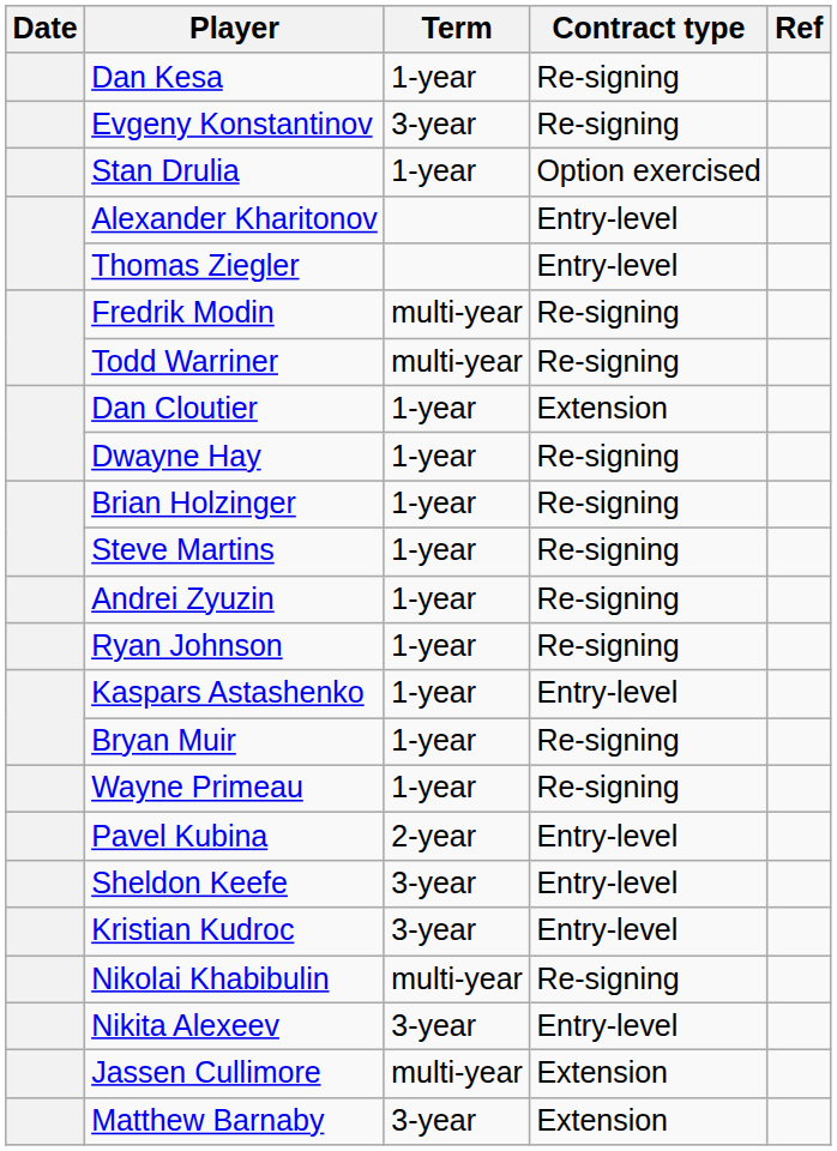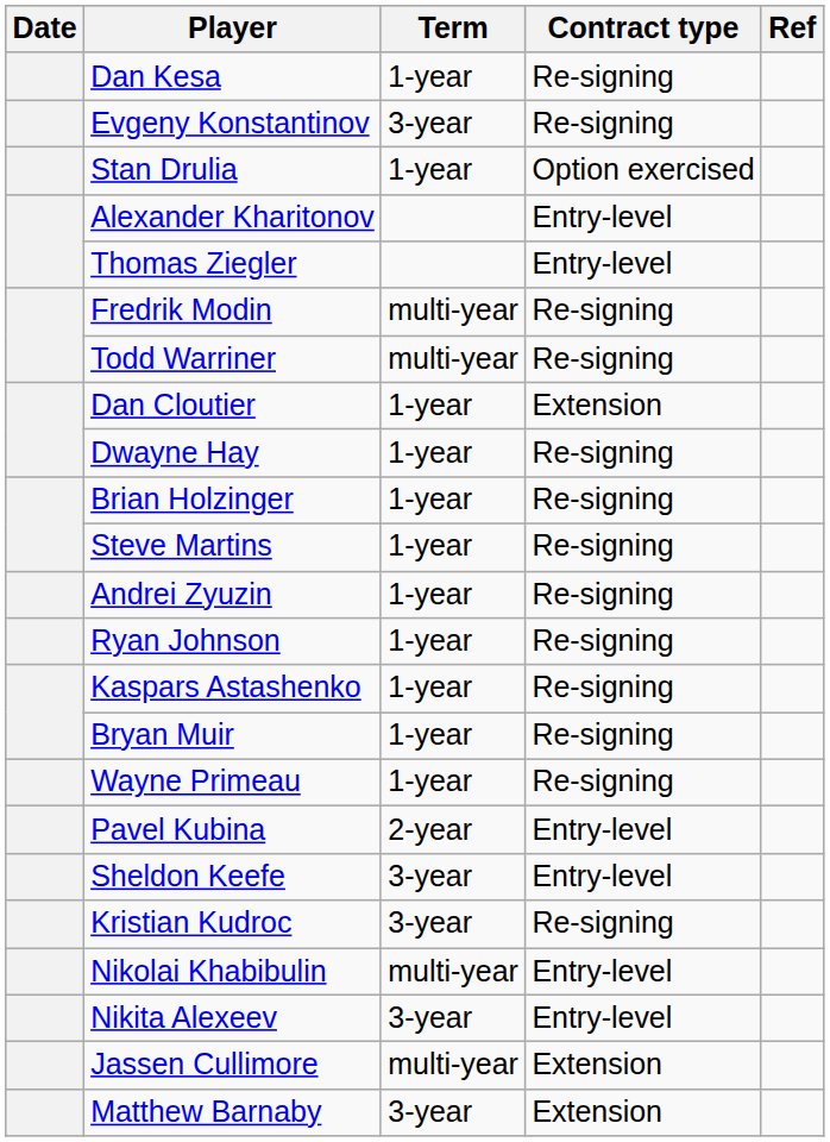Kaspars Astashenko | Contract type: Entry-level -> Re-signing
Kristian Kudroc | Contract type: Entry-level -> Re-signing
Nikolai Khabibulin | Contract type: Re-signing -> Entry-level
